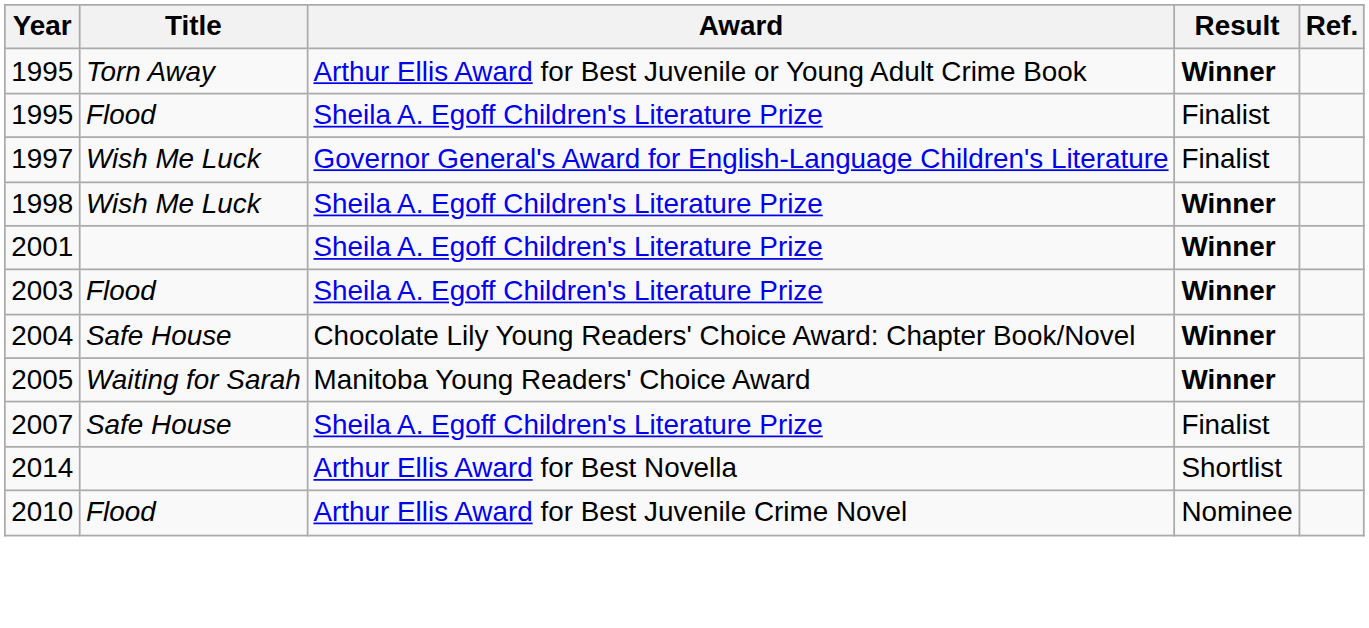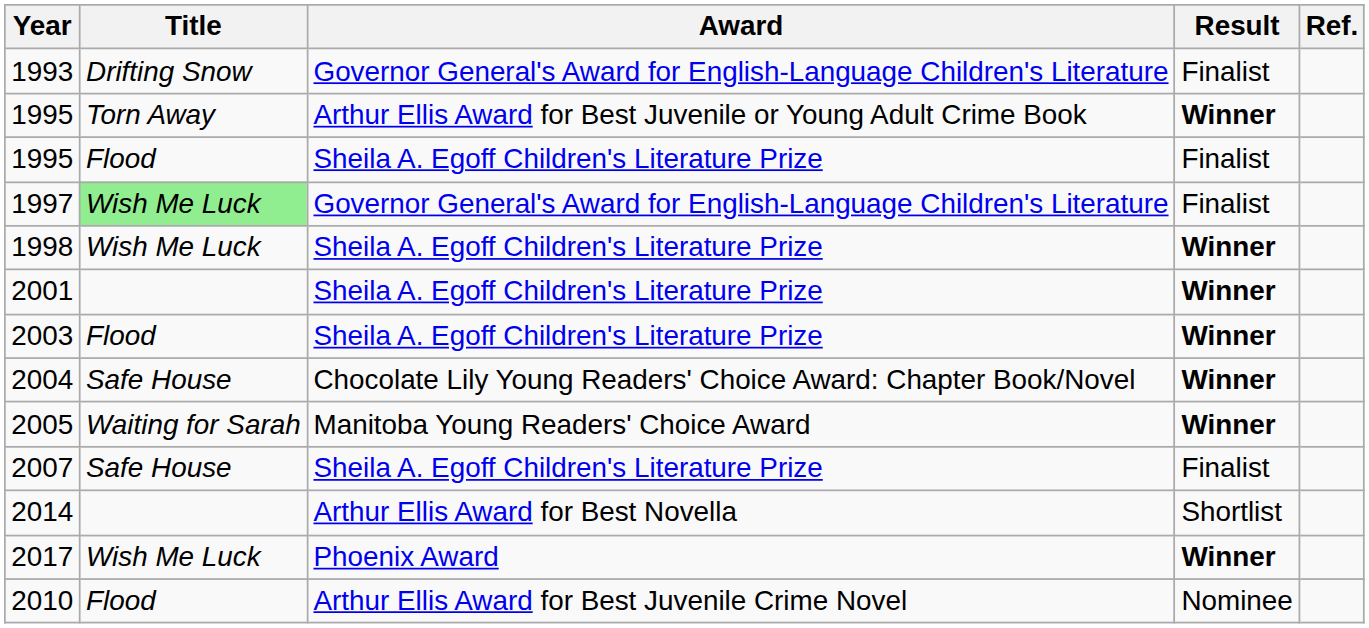+ row: 1993 | Drifting Snow | Governor General's Award for English-Language Children's Literature | Finalist
1997 | Title: no background -> lightgreen background
+ row: 2017 | Wish Me Luck | Phoenix Award | Winner
